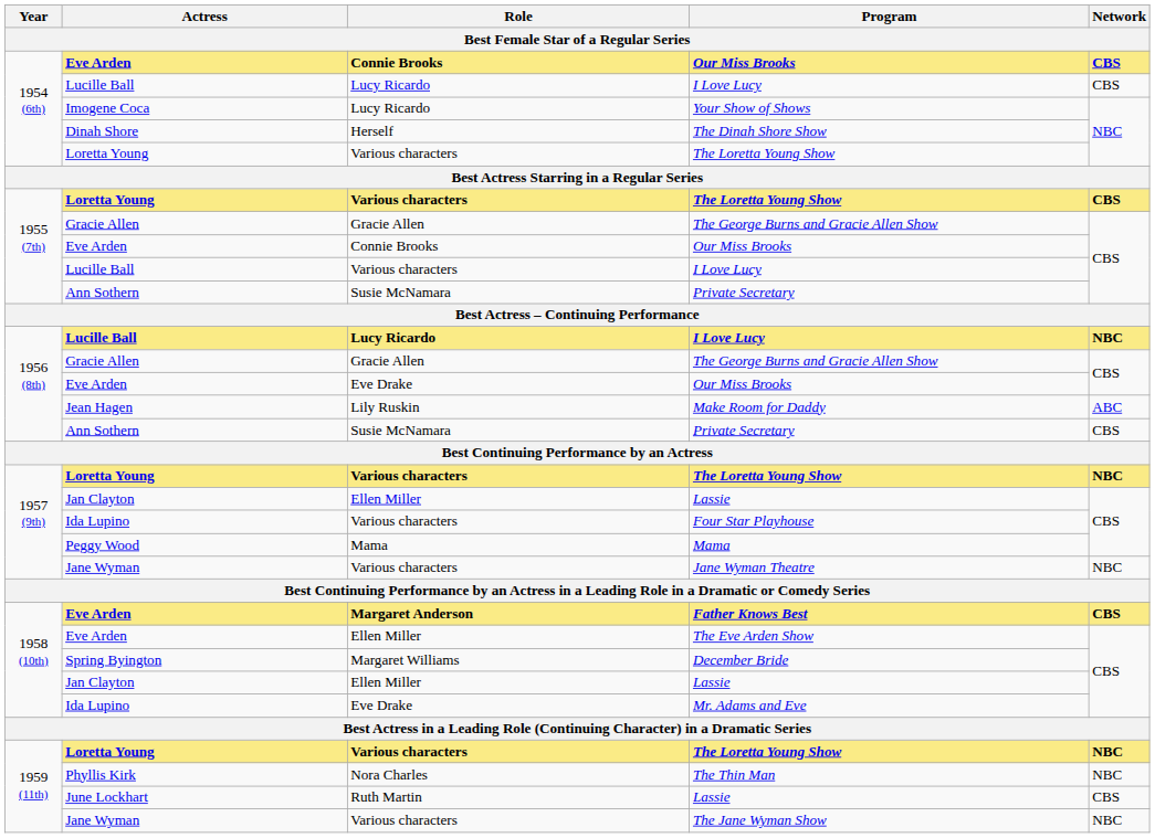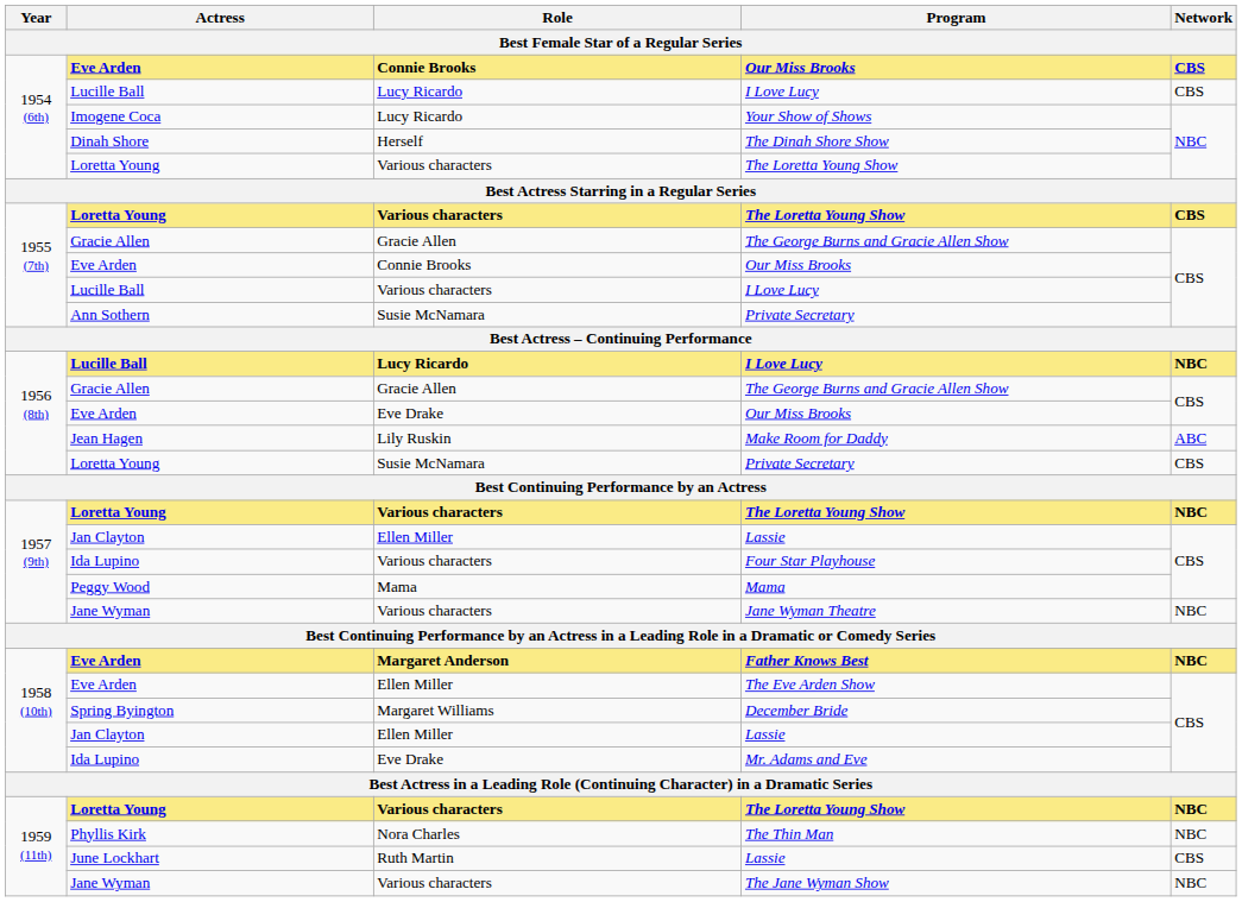1956 (8th) / Private Secretary | Actress: Ann Sothern -> Loretta Young
Father Knows Best | Network: CBS -> NBC
